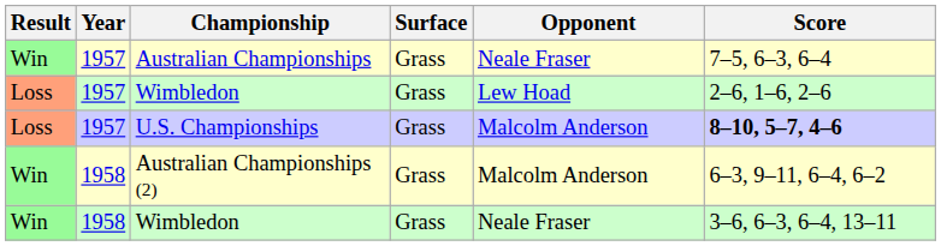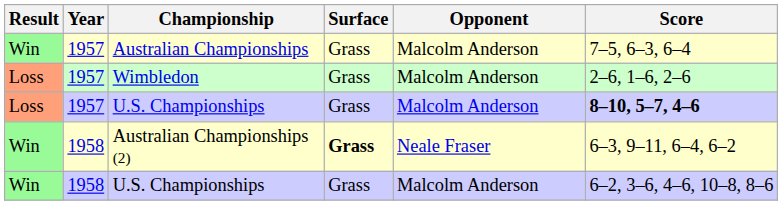Australian Championships | Opponent: Neale Fraser -> Malcolm Anderson
Loss / Wimbledon | Opponent: Lew Hoad -> Malcolm Anderson
Australian Championships (2) | Surface: normal -> bold
Australian Championships (2) | Opponent: Malcolm Anderson -> Neale Fraser
- row: Win | 1958 | Wimbledon | Grass | Neale Fraser | 3–6, 6–3, 6–4, 13–11
+ row: Win | 1958 | U.S. Championships | Grass | Malcolm Anderson | 6–2, 3–6, 4–6, 10–8, 8–6
